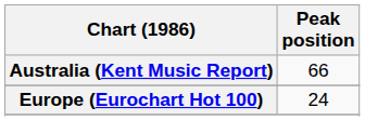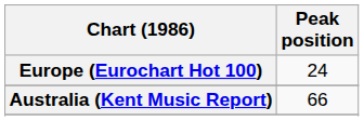rows swapped: Australia (Kent Music Report) <-> Europe (Eurochart Hot 100)
